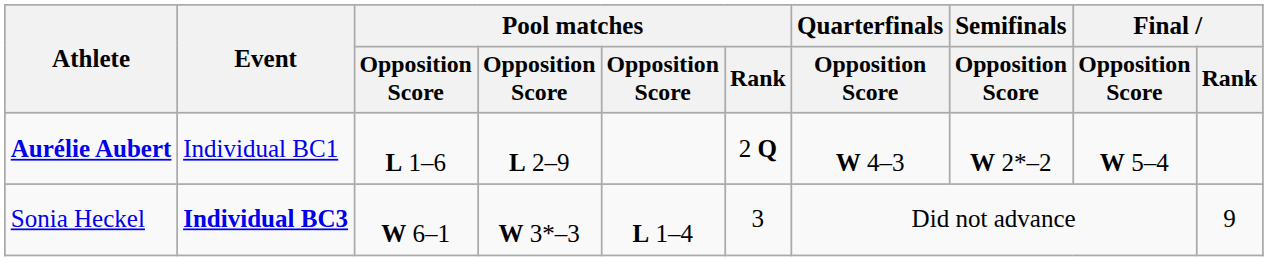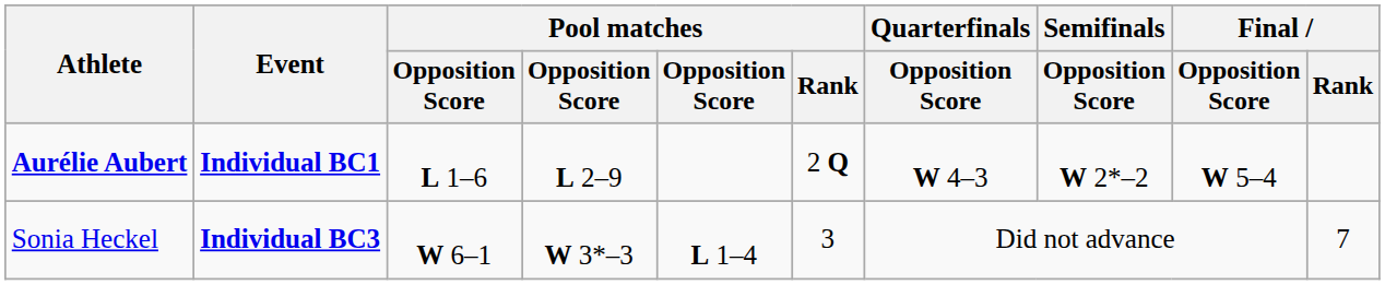Aurélie Aubert | Event: normal -> bold
Sonia Heckel | Final / Rank: 9 -> 7
